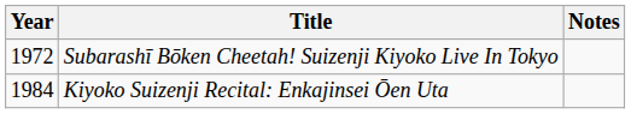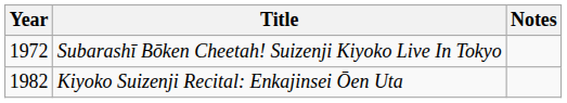Kiyoko Suizenji Recital: Enkajinsei Ōen Uta | Year: 1984 -> 1982
